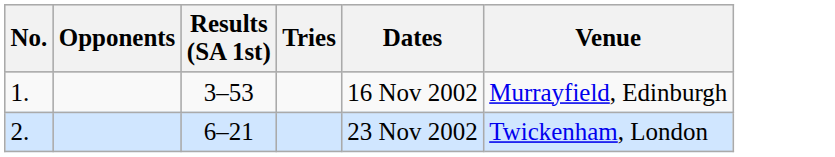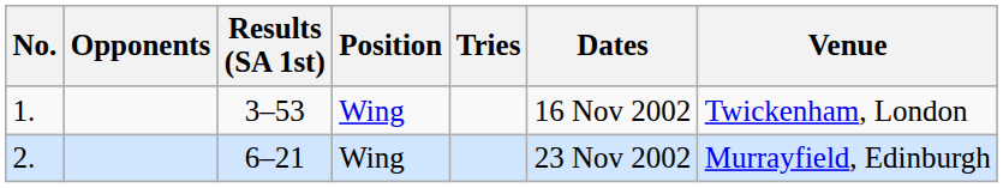+ column: Position | Wing | Wing
1. | Venue: Murrayfield, Edinburgh -> Twickenham, London
2. | Venue: Twickenham, London -> Murrayfield, Edinburgh
